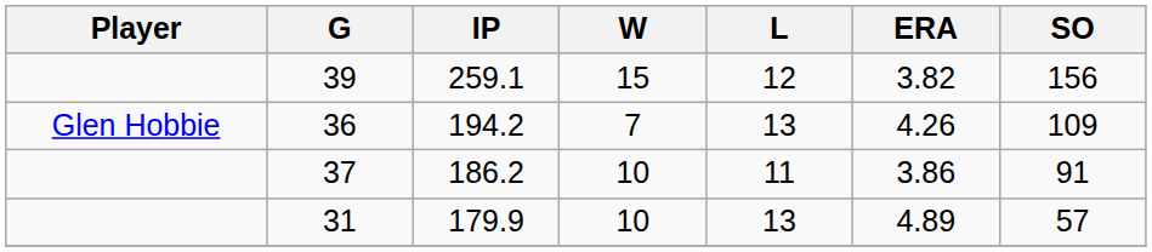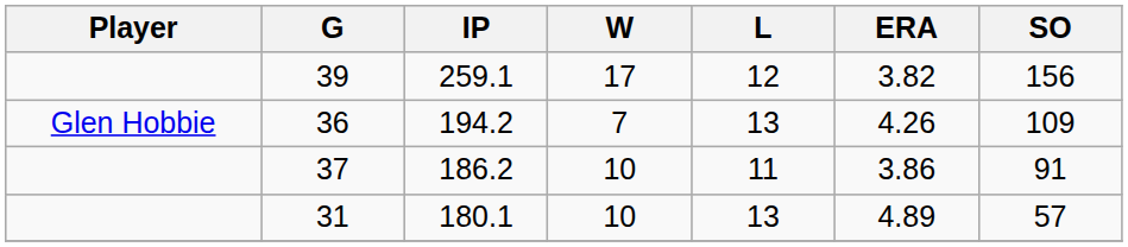39 | W: 15 -> 17
31 | IP: 179.9 -> 180.1
